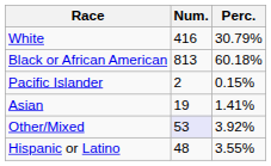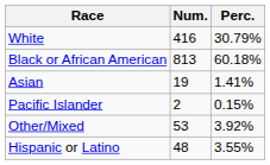rows swapped: Asian <-> Pacific Islander
Other/Mixed | Num.: lavender background -> no background
